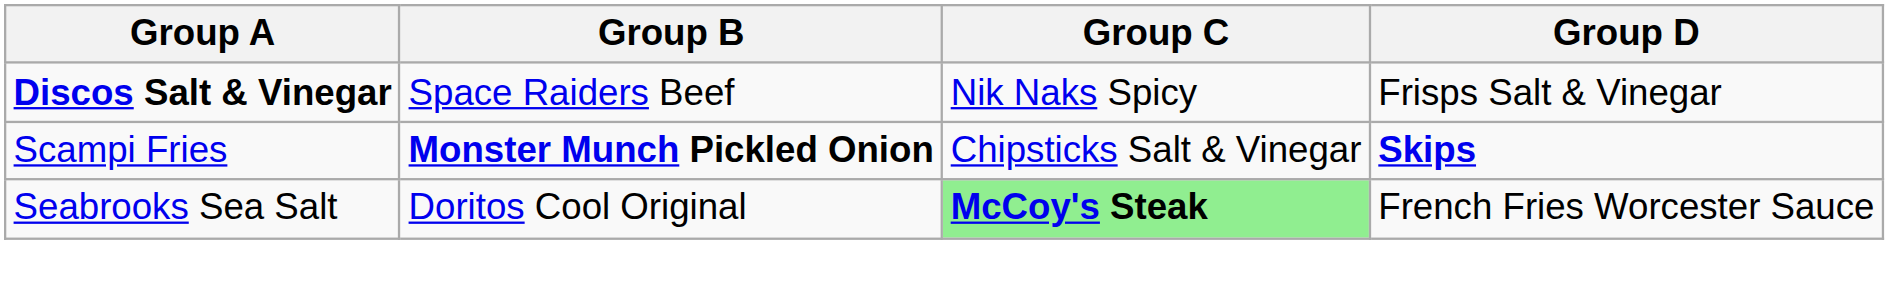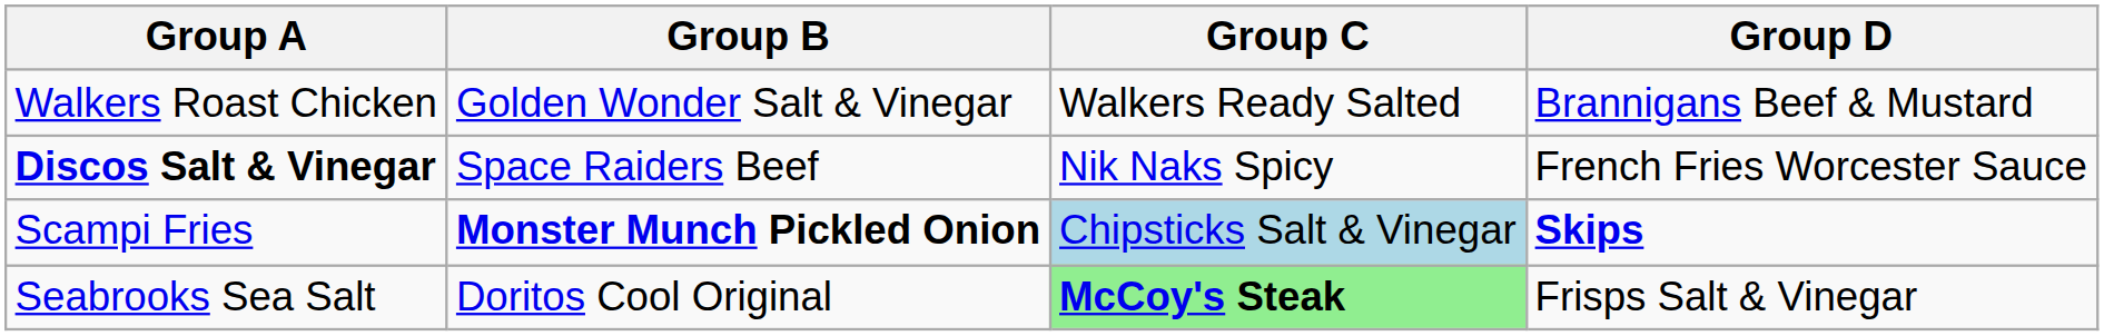+ row: Walkers Roast Chicken | Golden Wonder Salt & Vinegar | Walkers Ready Salted | Brannigans Beef & Mustard
Discos Salt & Vinegar | Group D: Frisps Salt & Vinegar -> French Fries Worcester Sauce
Scampi Fries | Group C: no background -> lightblue background
Seabrooks Sea Salt | Group D: French Fries Worcester Sauce -> Frisps Salt & Vinegar
